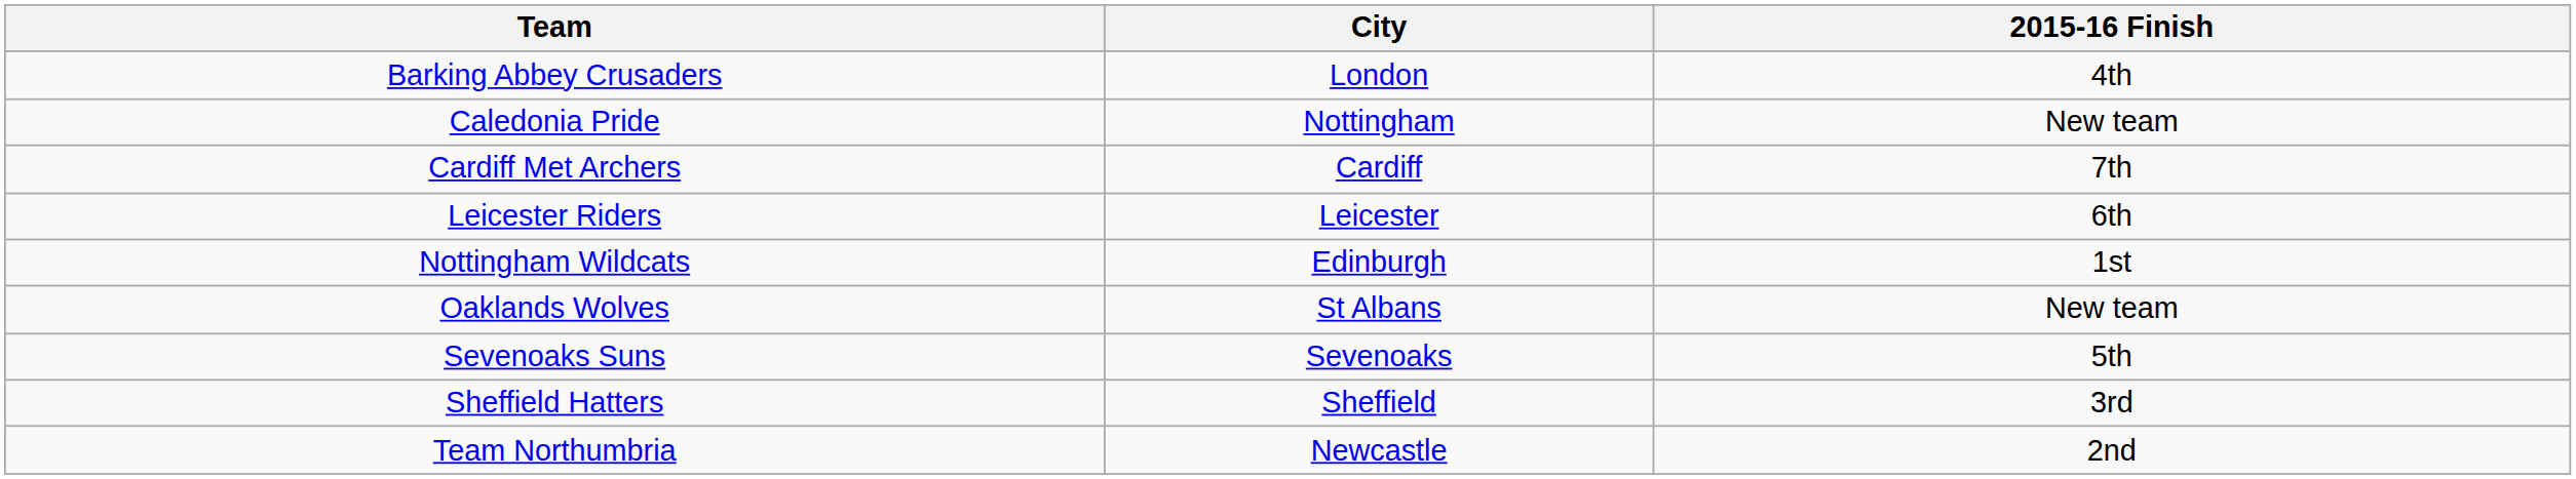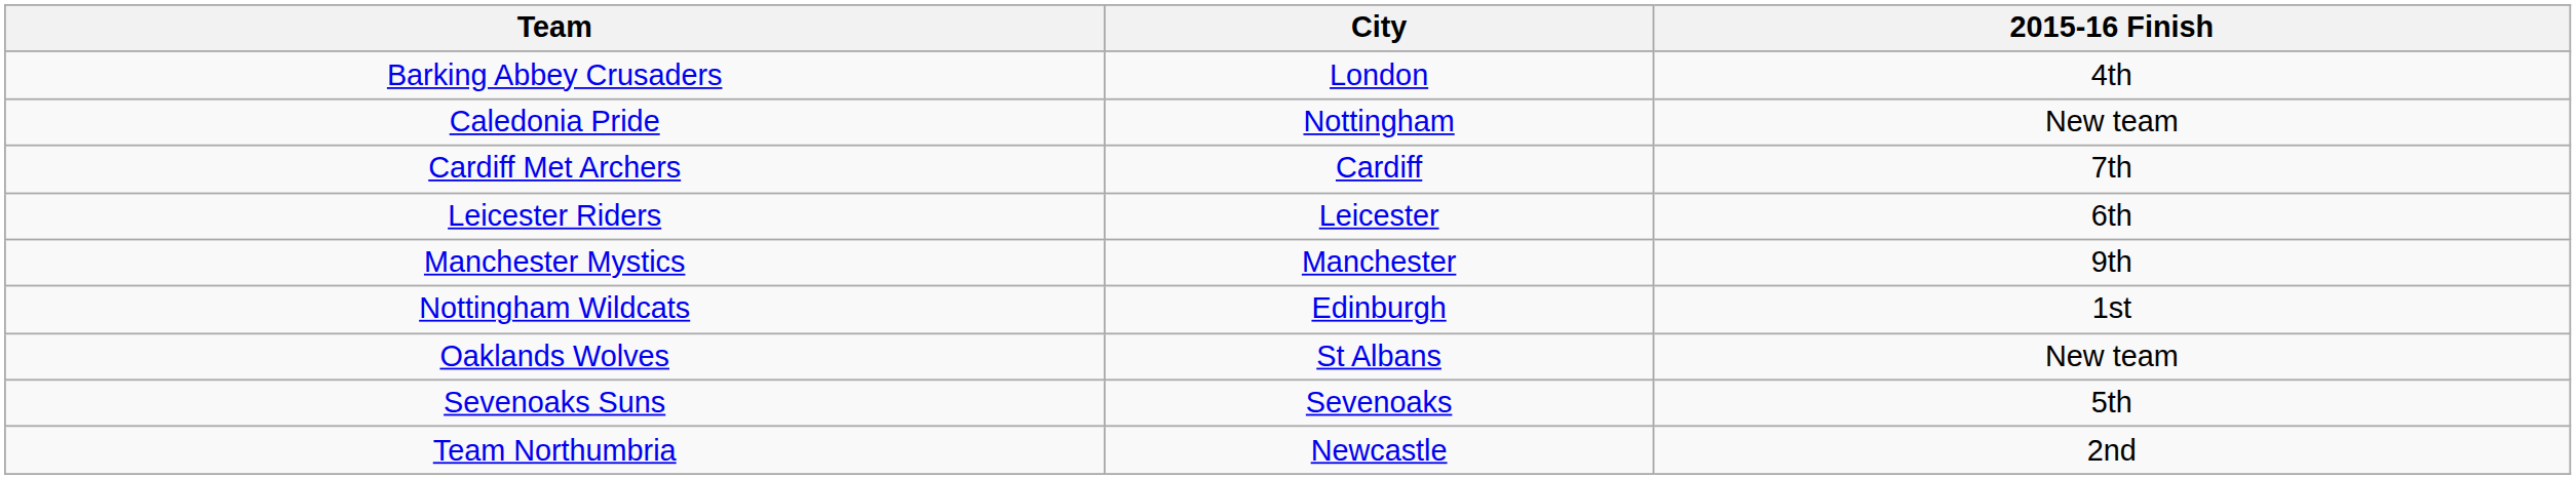+ row: Manchester Mystics | Manchester | 9th
- row: Sheffield Hatters | Sheffield | 3rd
